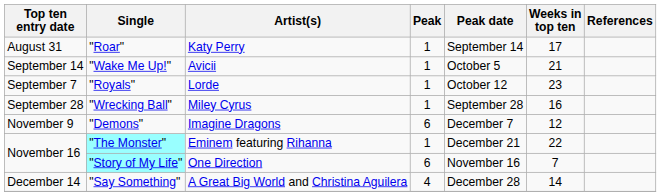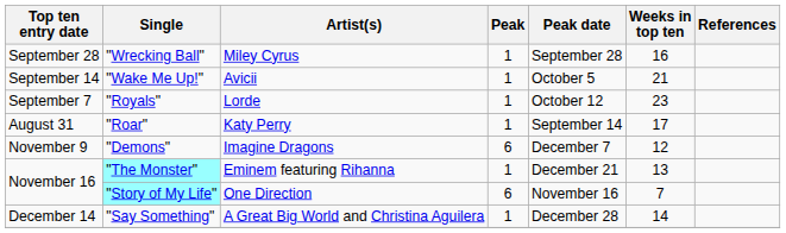rows swapped: "Roar" <-> "Wrecking Ball"
"The Monster" | Weeks in top ten: 22 -> 13
"Say Something" | Peak: 4 -> 1
